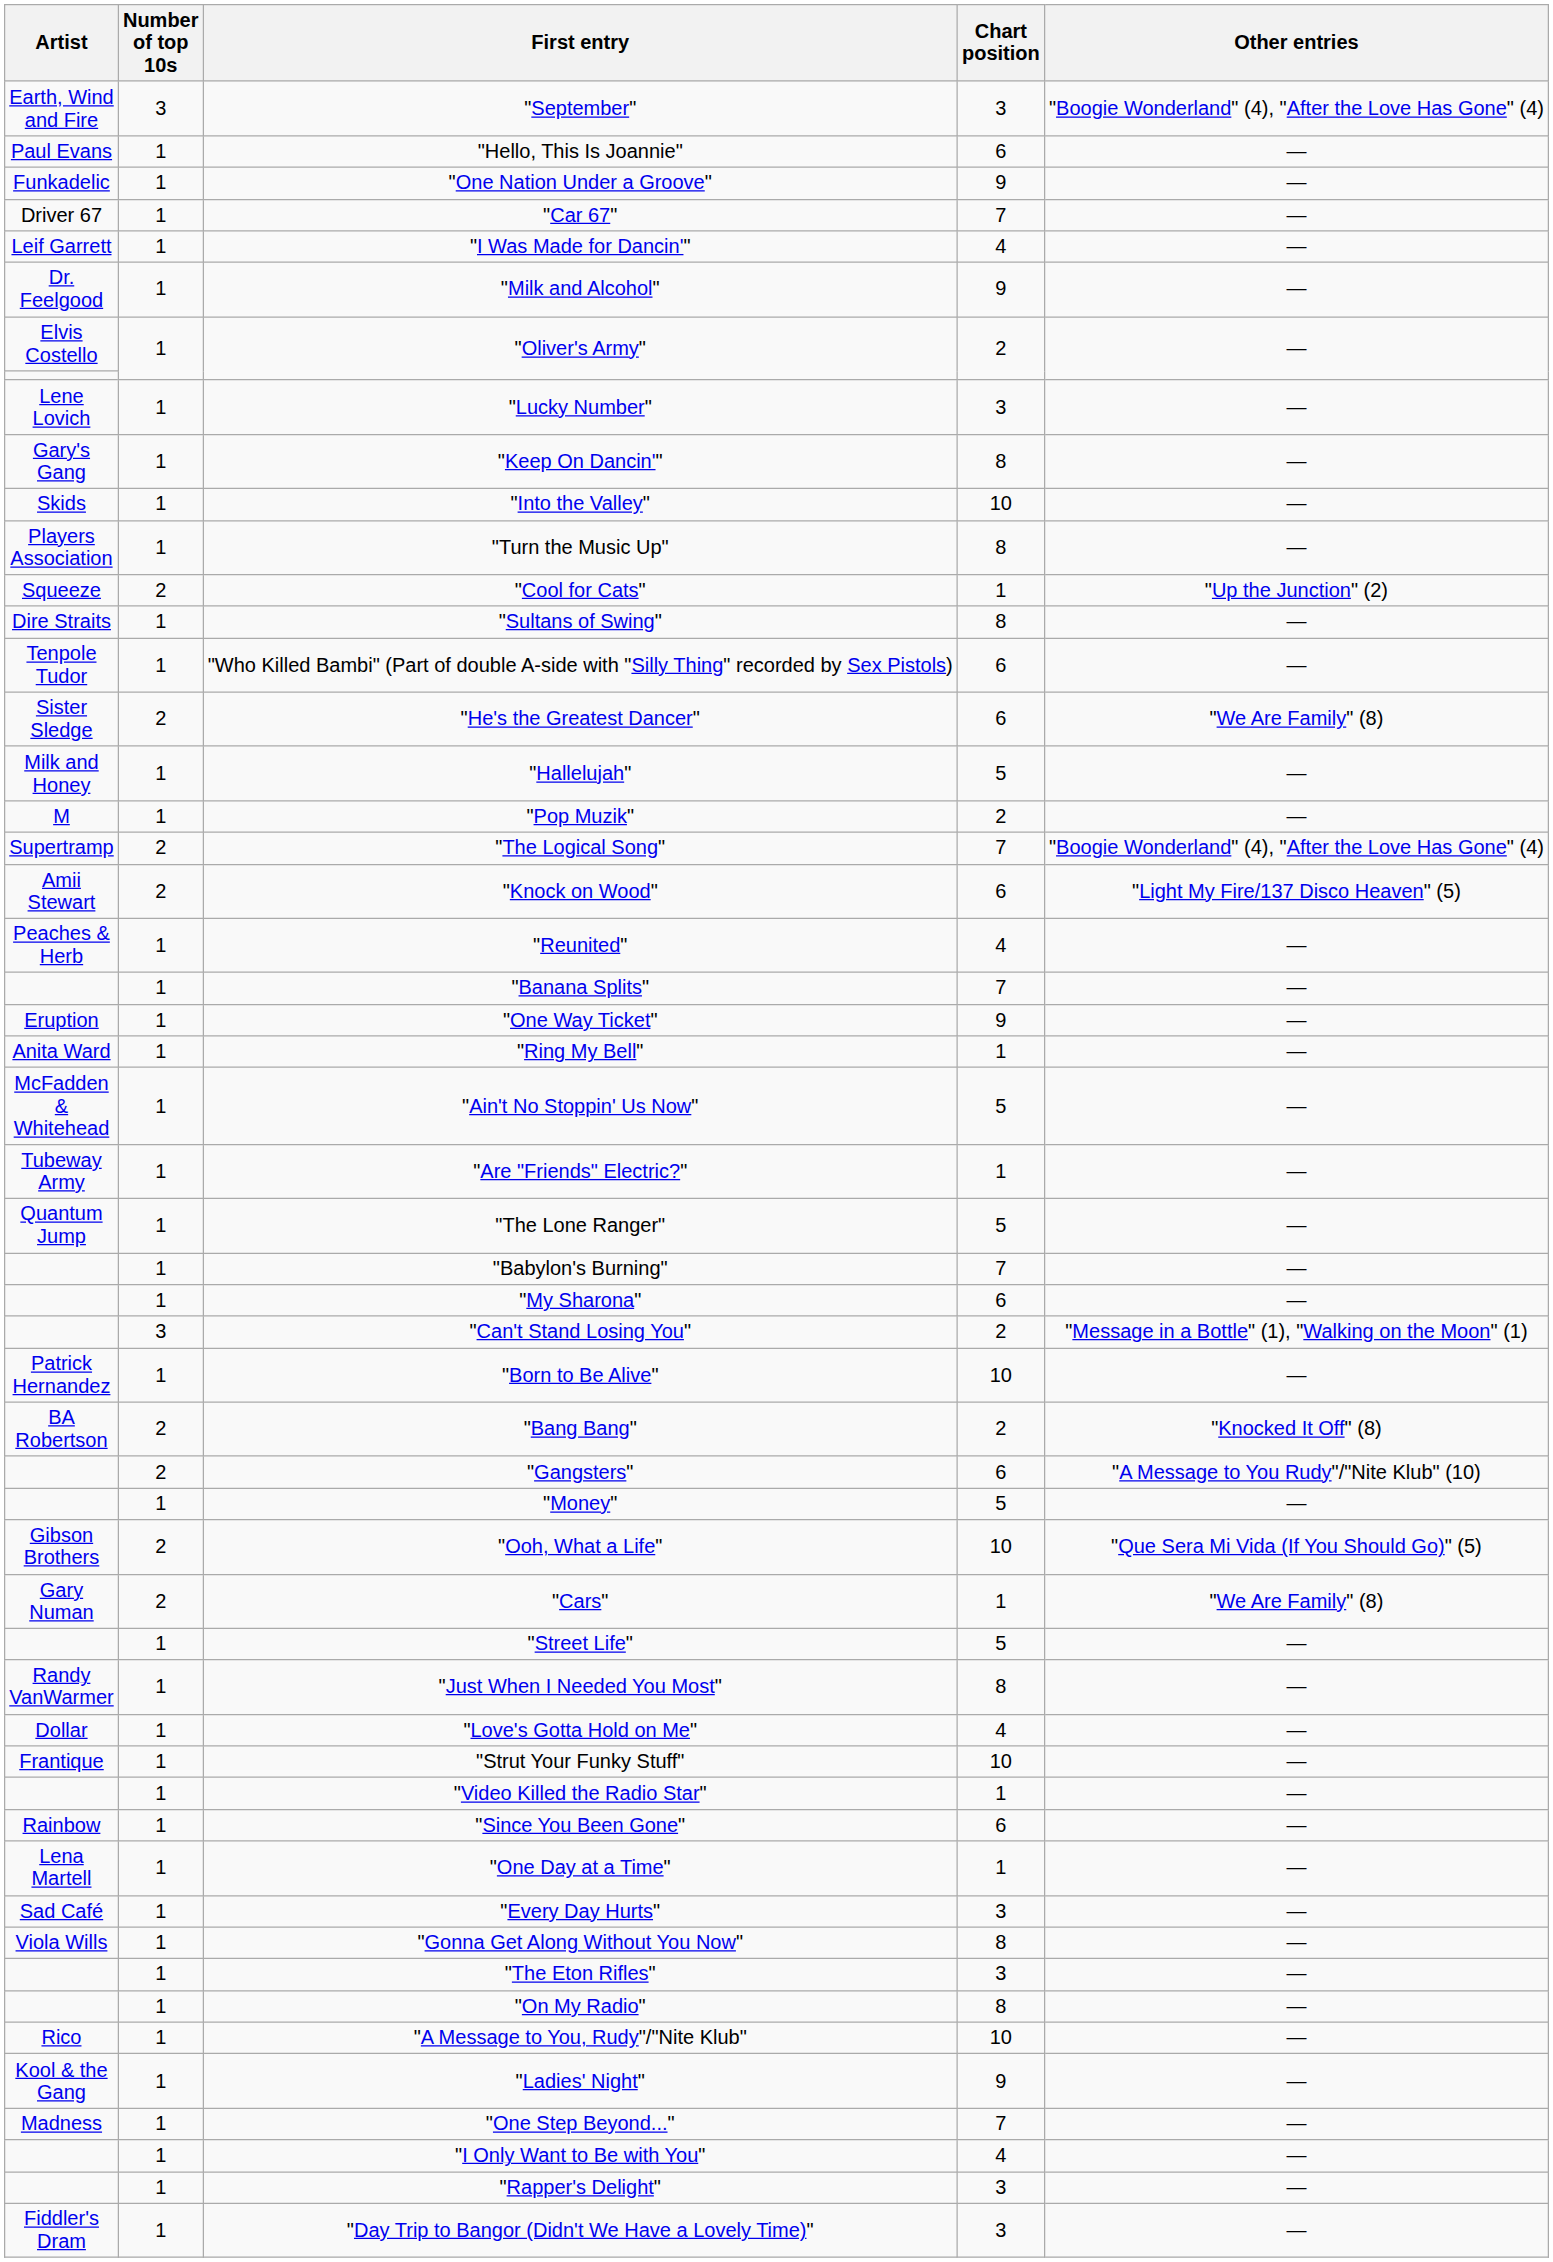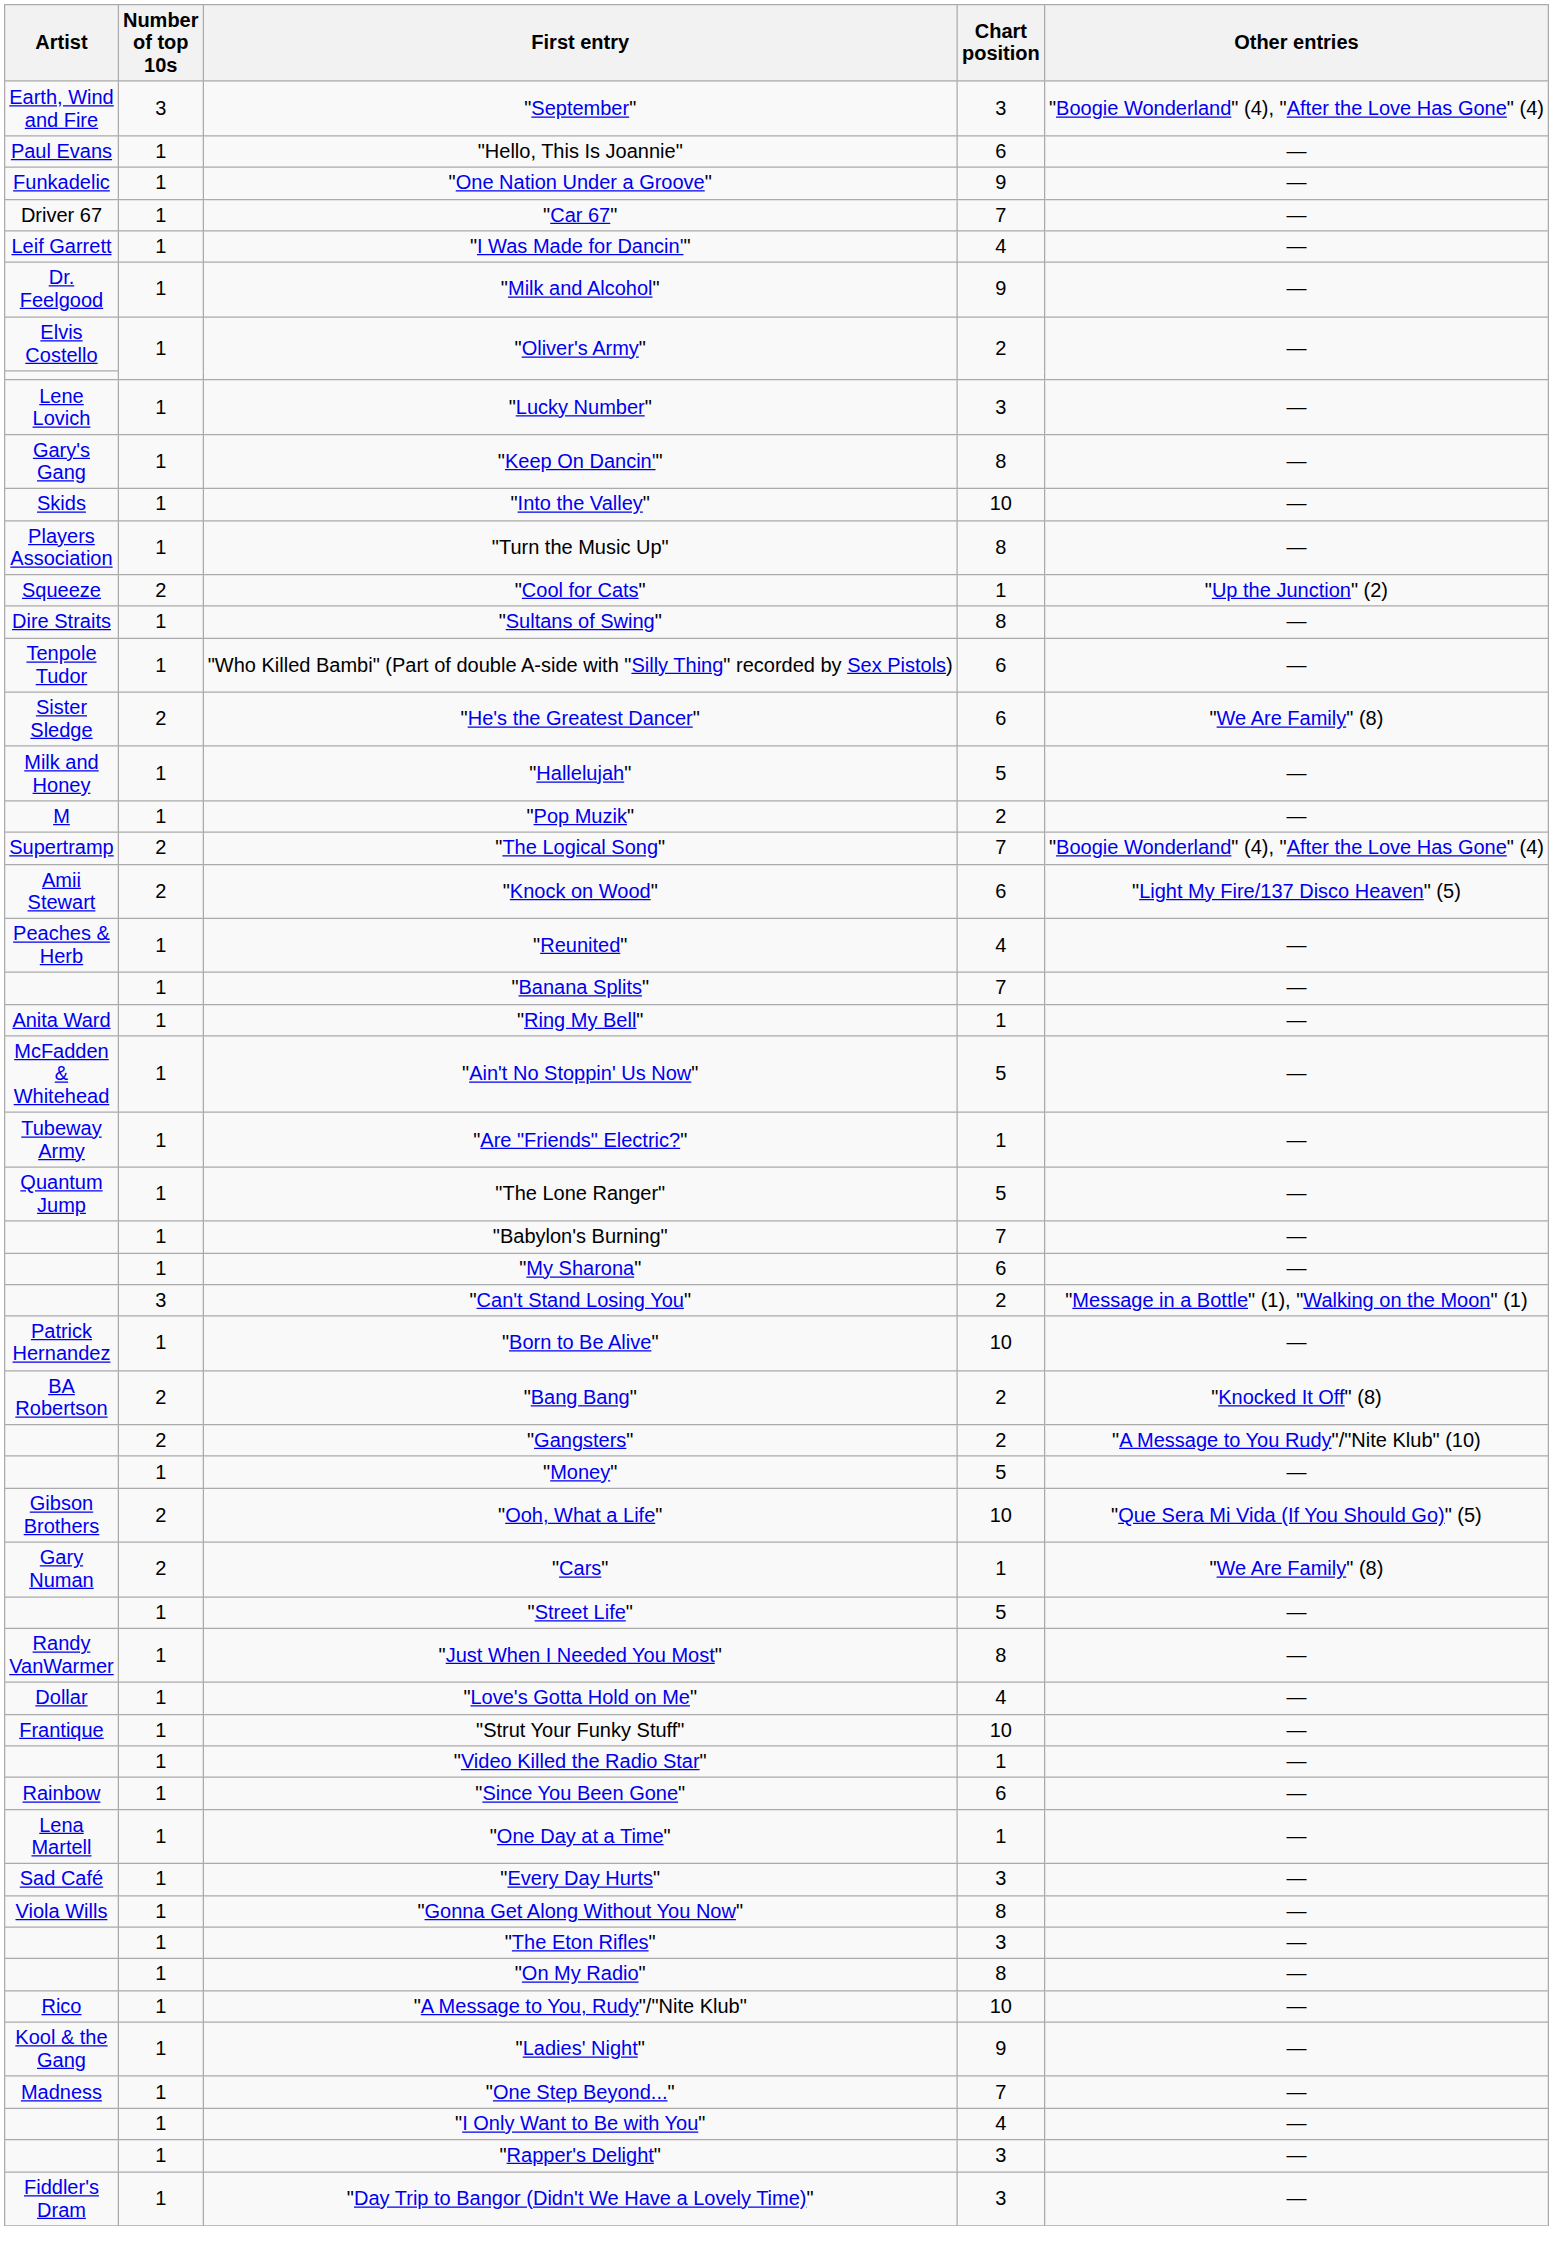- row: Eruption | 1 | "One Way Ticket" | 9 | —
"Gangsters" | Chart position: 6 -> 2
